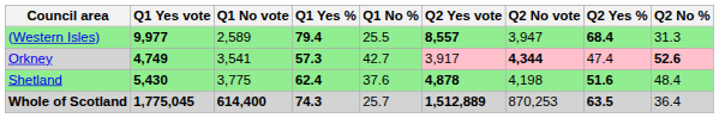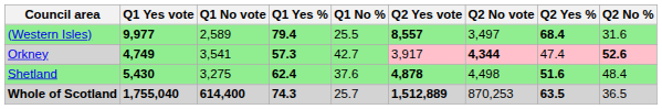(Western Isles) | Q2 No vote: 3,947 -> 3,497
(Western Isles) | Q2 No %: 31.3 -> 31.6
Shetland | Q1 No vote: 3,775 -> 3,275
Shetland | Q2 No vote: 4,198 -> 4,498
Whole of Scotland | Q1 Yes vote: 1,775,045 -> 1,755,040
Whole of Scotland | Q2 No %: 36.4 -> 36.5
